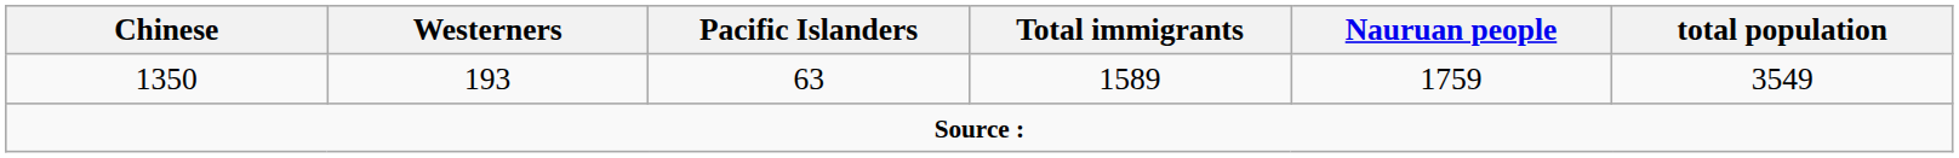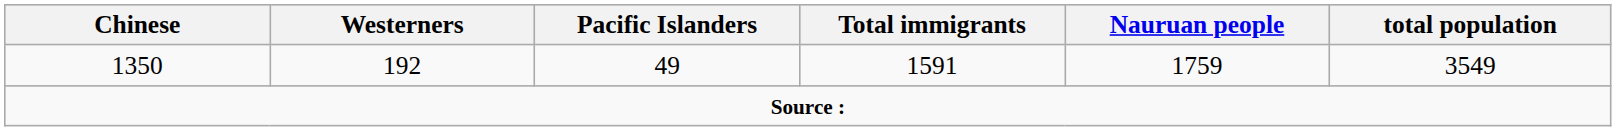1350 | Westerners: 193 -> 192
1350 | Pacific Islanders: 63 -> 49
1350 | Total immigrants: 1589 -> 1591
